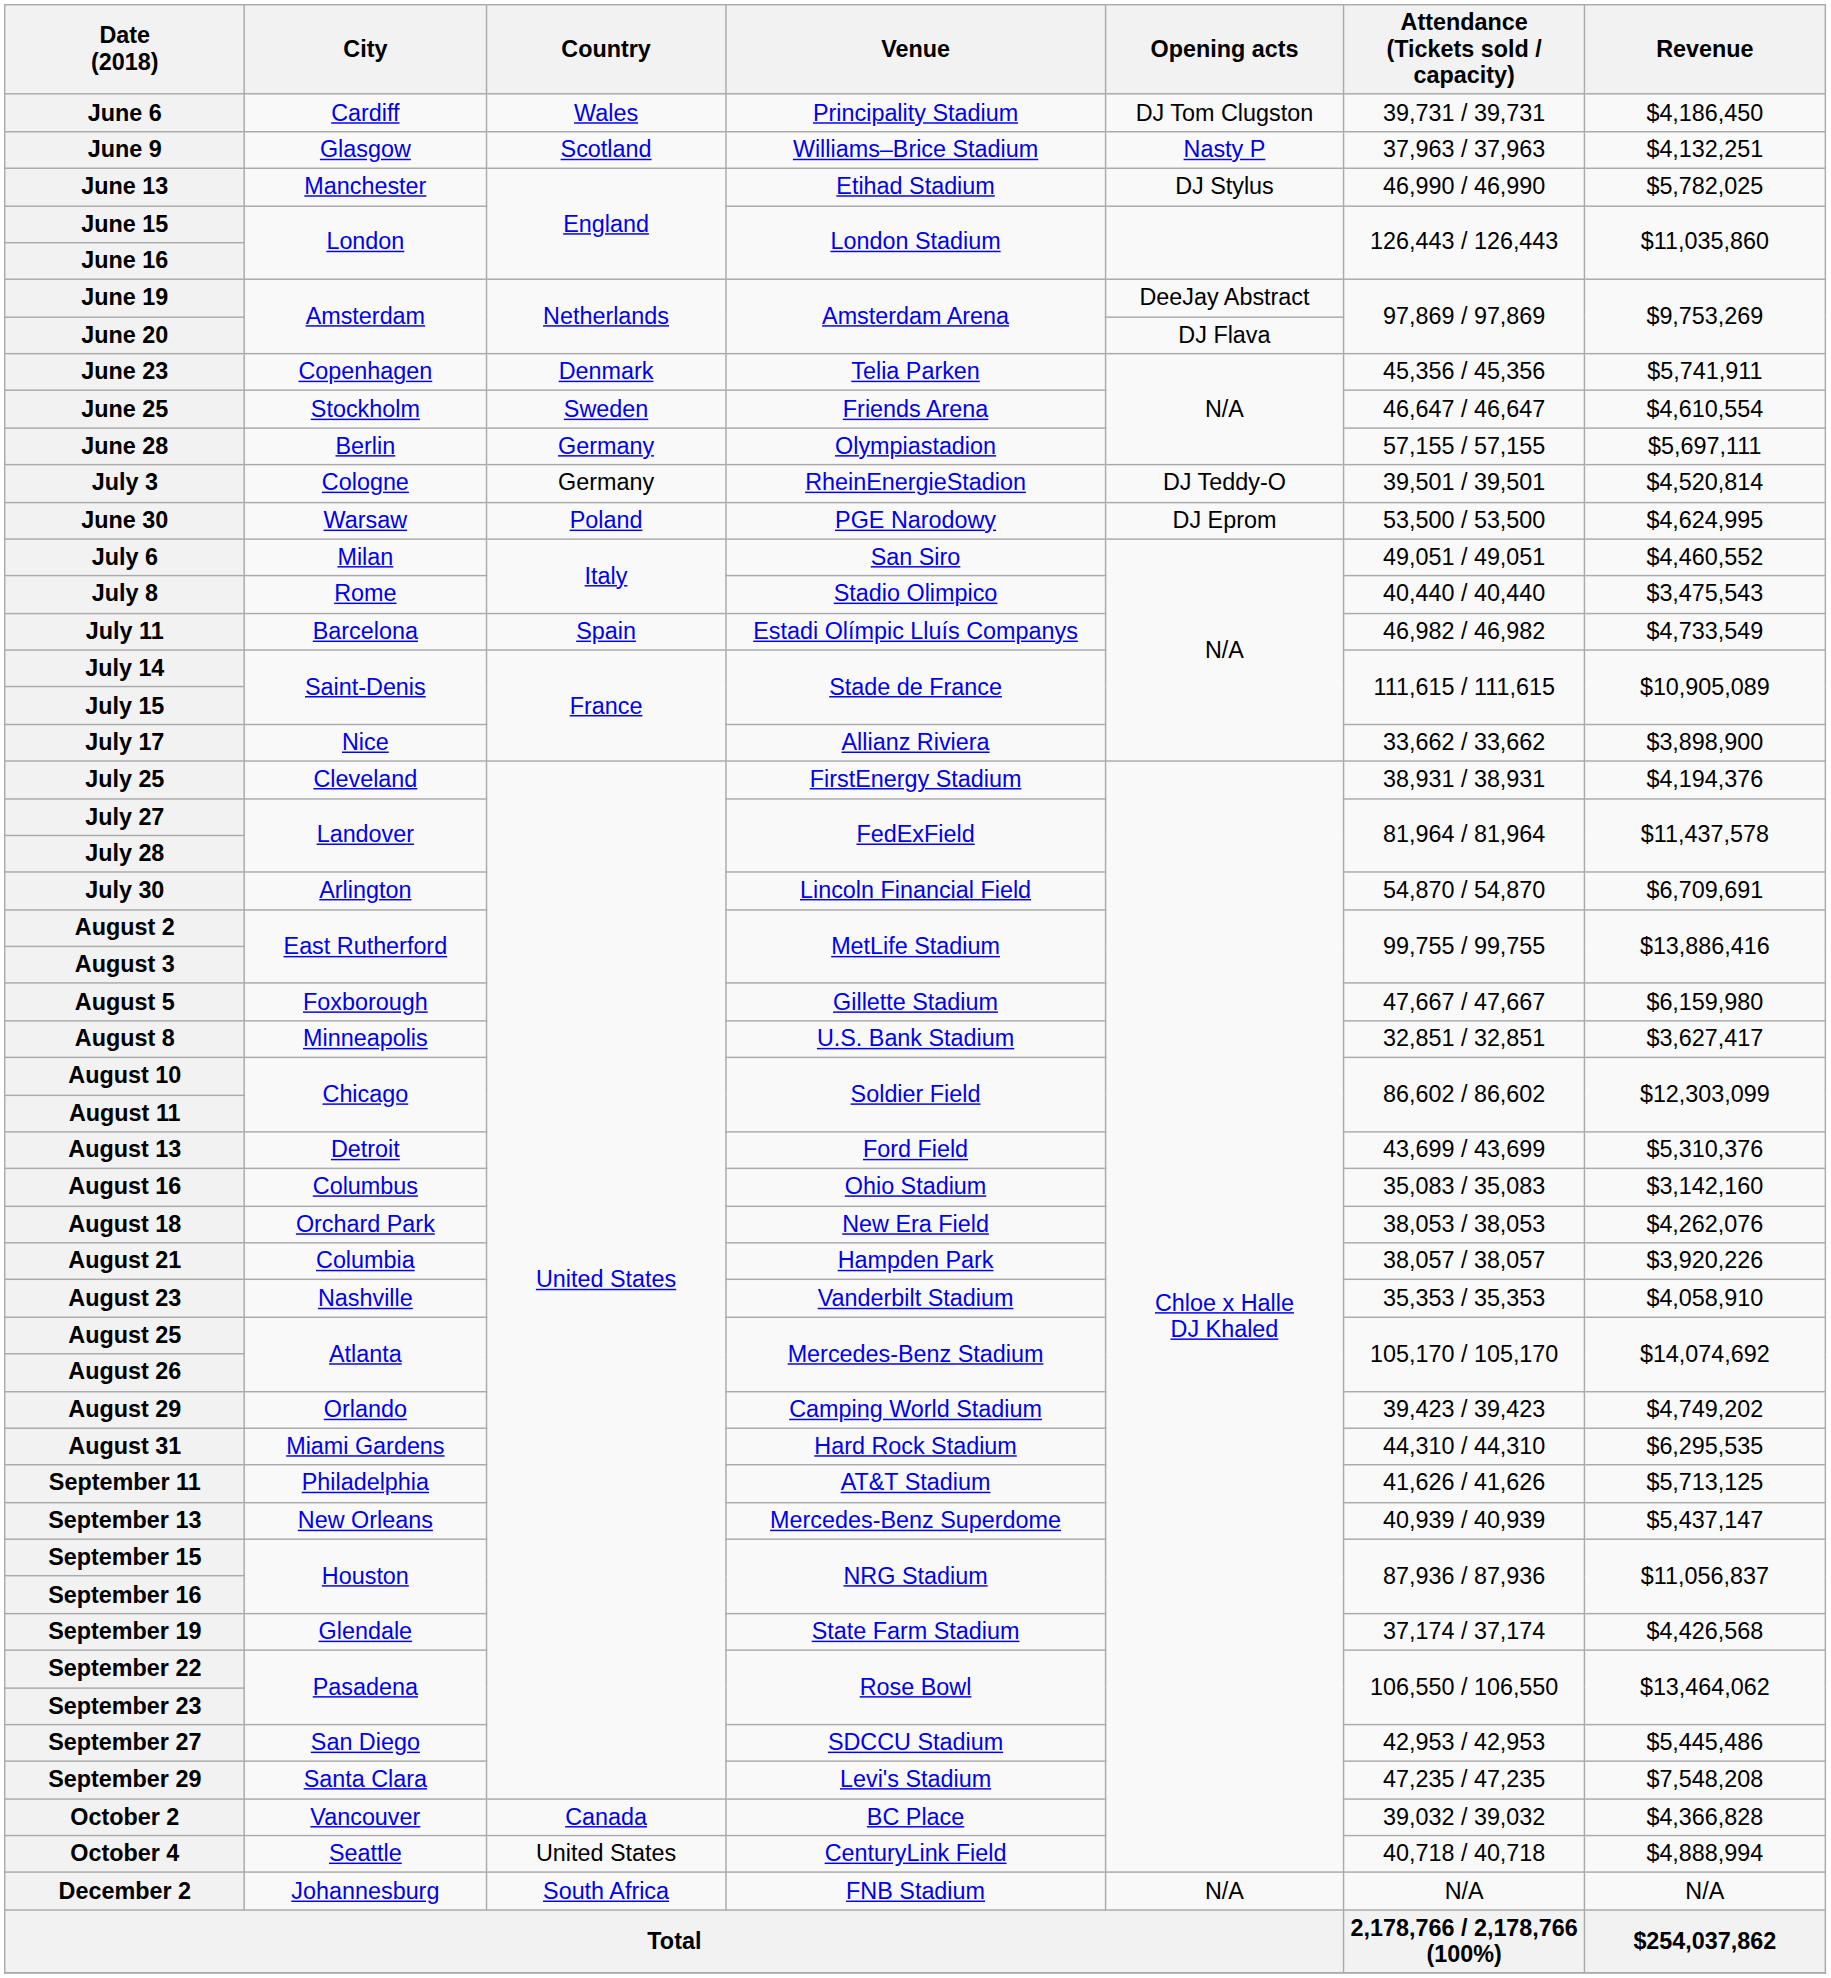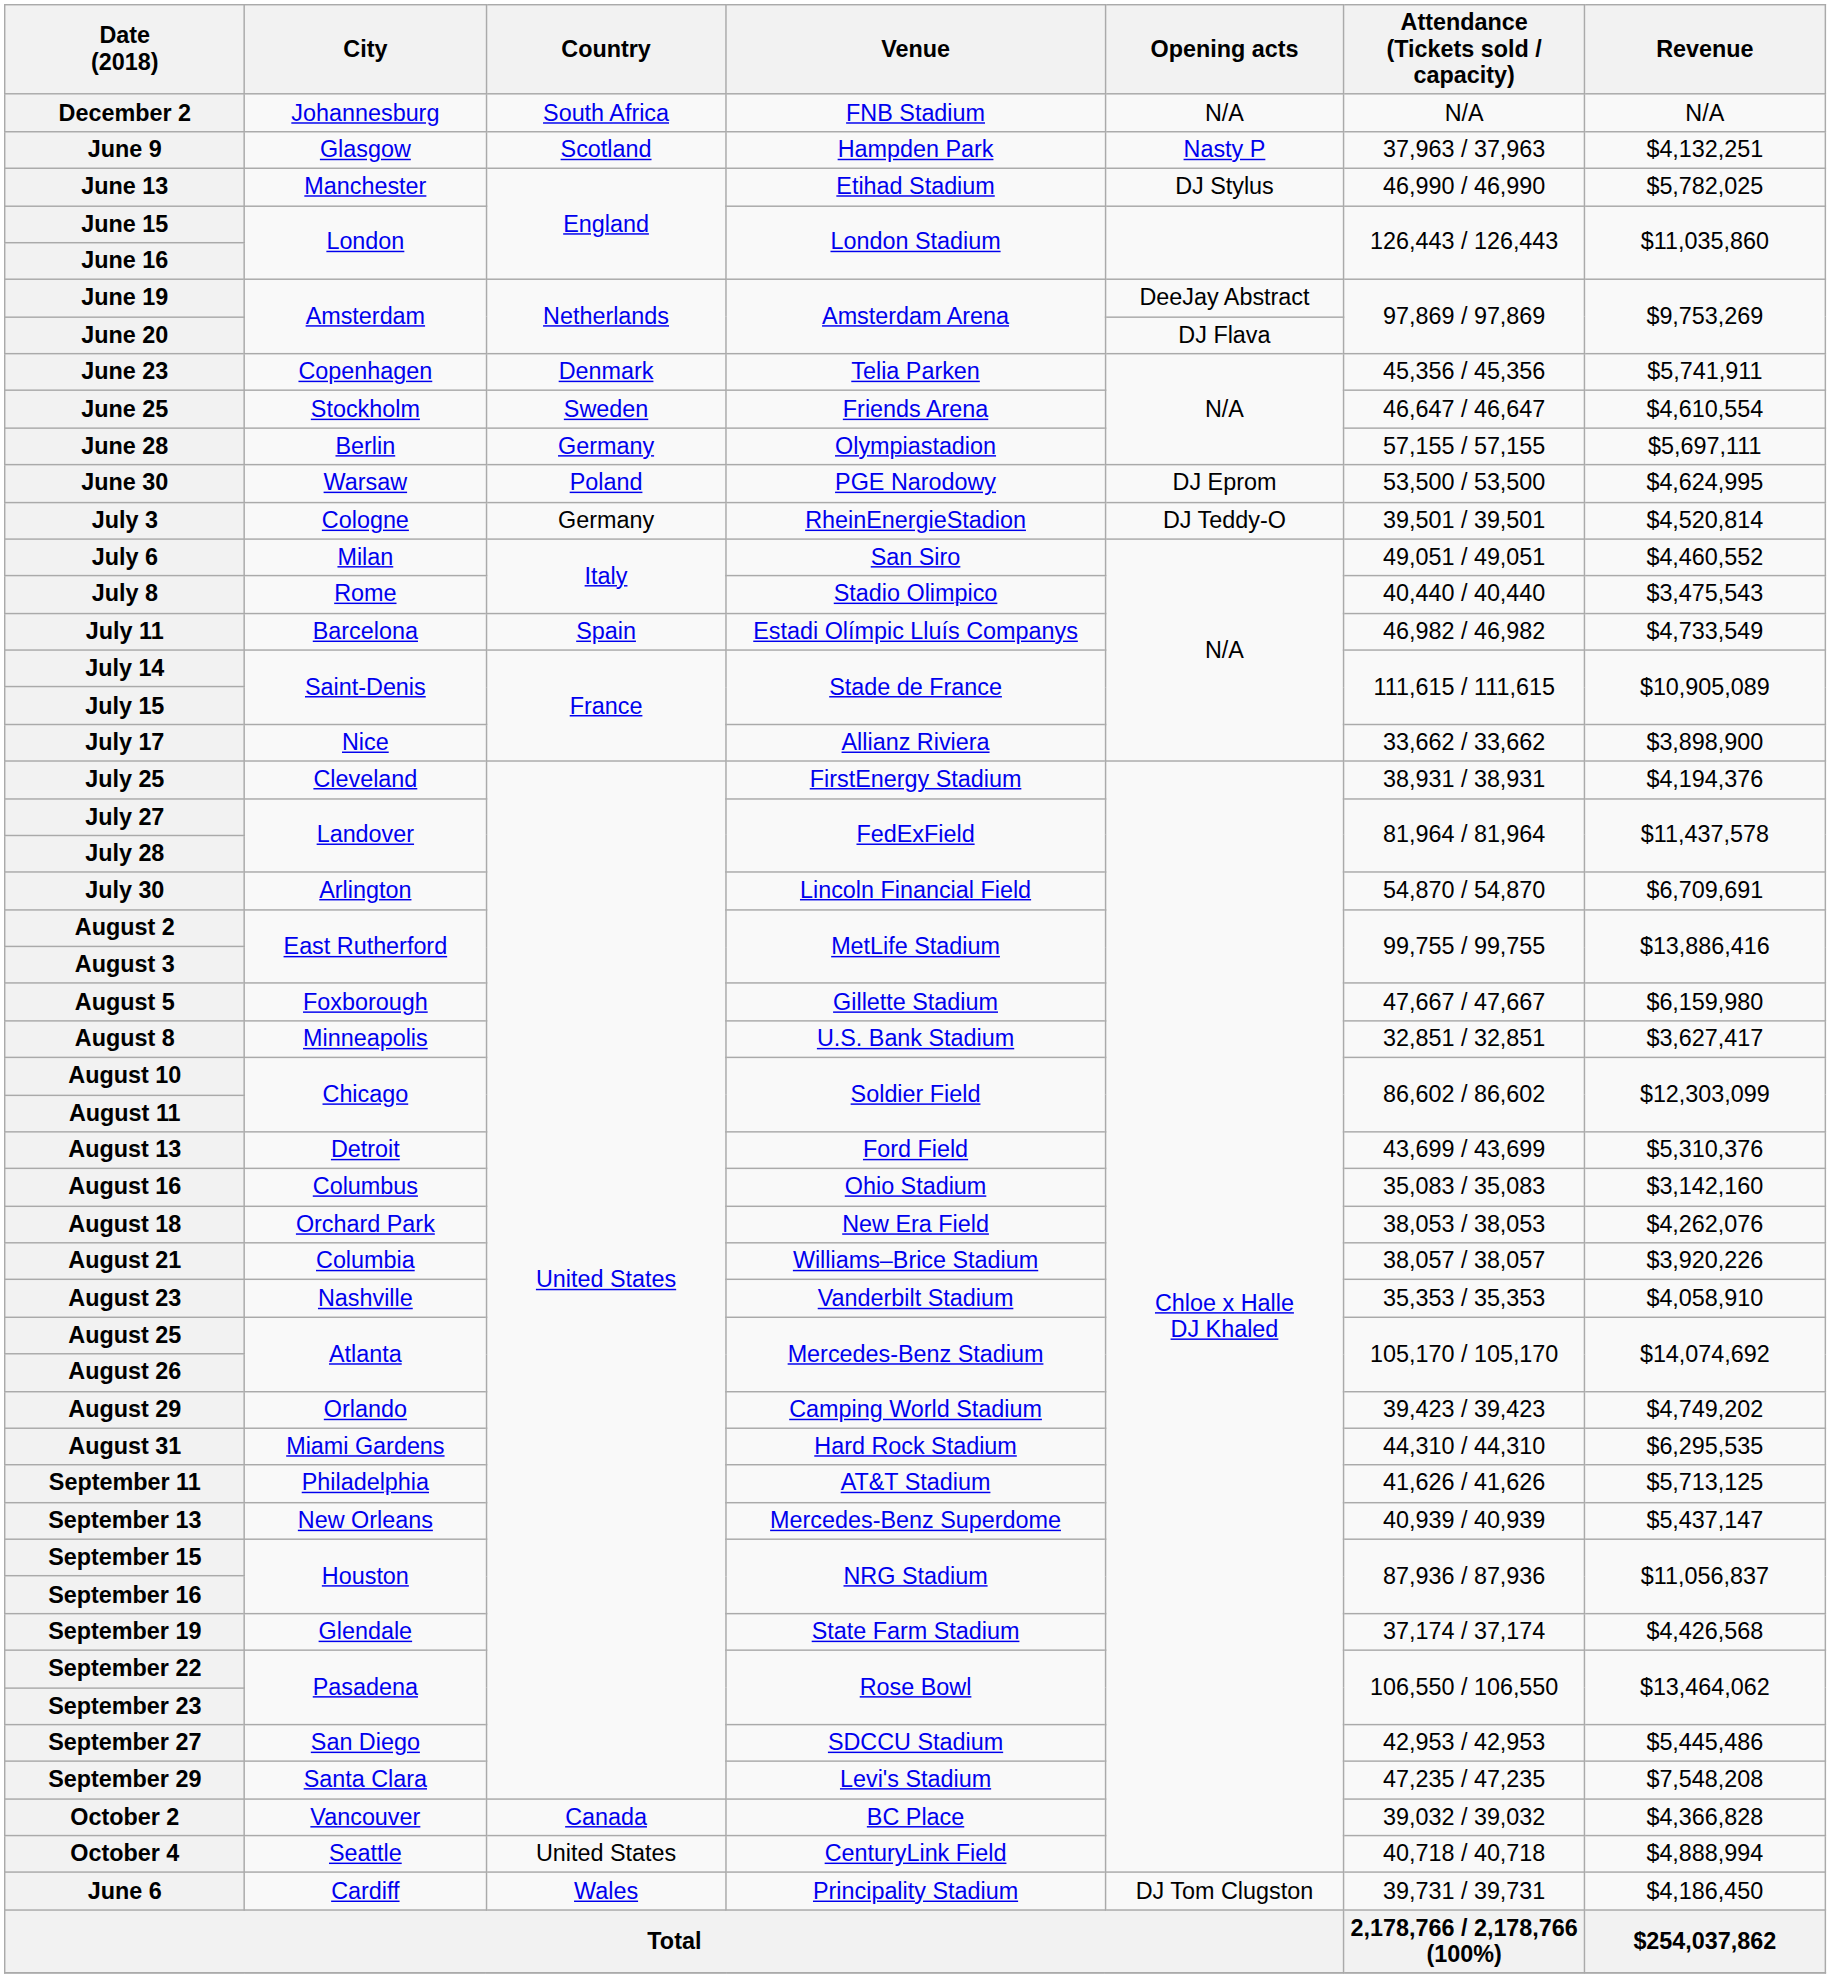rows swapped: June 6 <-> December 2
June 9 | Venue: Williams–Brice Stadium -> Hampden Park
rows swapped: June 30 <-> July 3
August 21 | Venue: Hampden Park -> Williams–Brice Stadium
